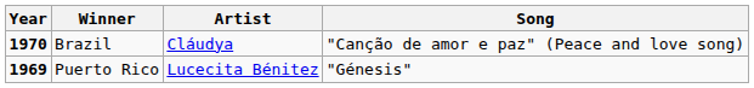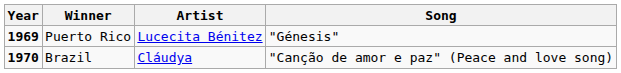rows swapped: Puerto Rico <-> Brazil
